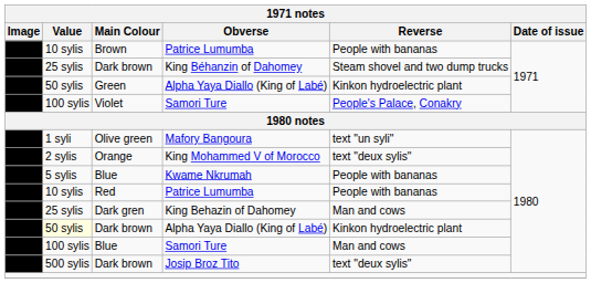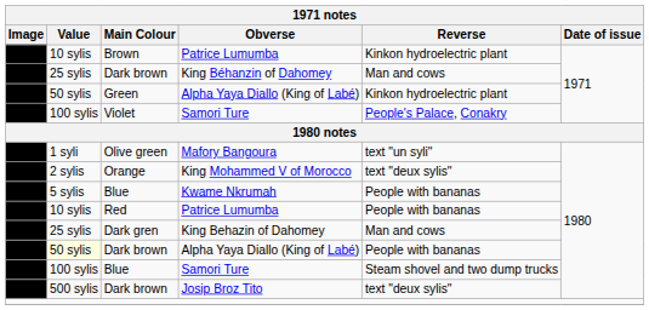Brown | Reverse: People with bananas -> Kinkon hydroelectric plant
Dark brown / King Béhanzin of Dahomey | Reverse: Steam shovel and two dump trucks -> Man and cows
Dark brown / Alpha Yaya Diallo (King of Labé) | Reverse: Kinkon hydroelectric plant -> People with bananas
Blue / Samori Ture | Reverse: Man and cows -> Steam shovel and two dump trucks
